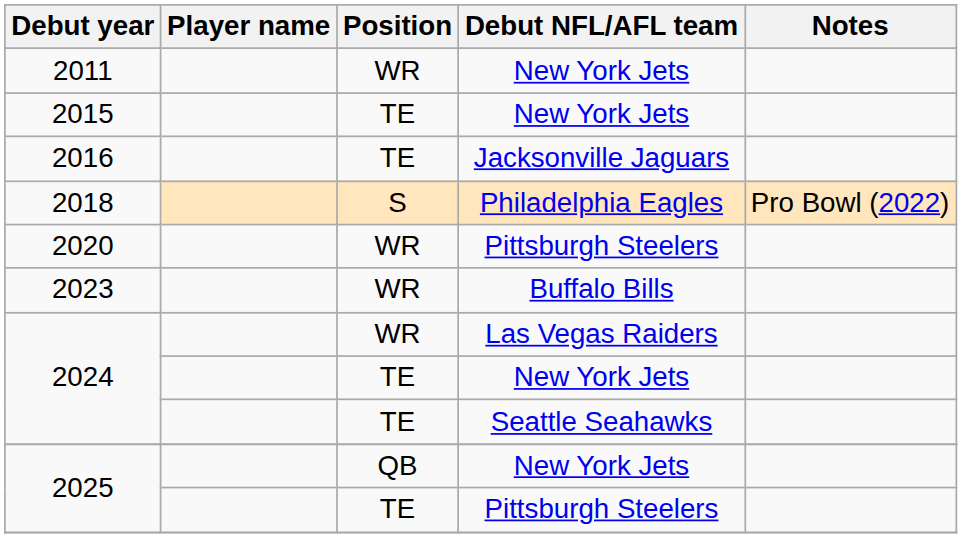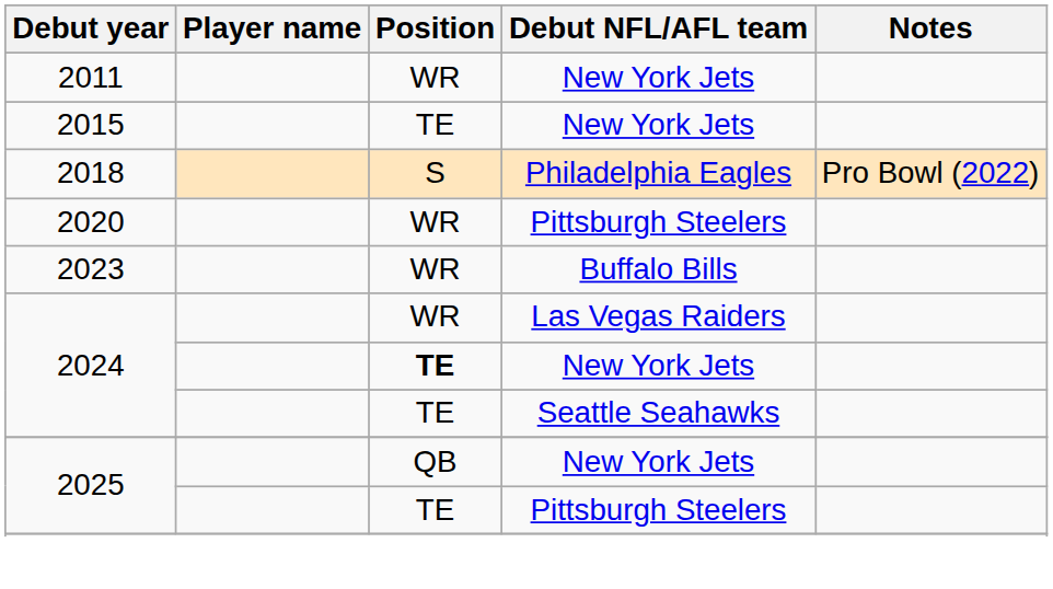- row: 2016 | TE | Jacksonville Jaguars
2024 / New York Jets | Position: normal -> bold
